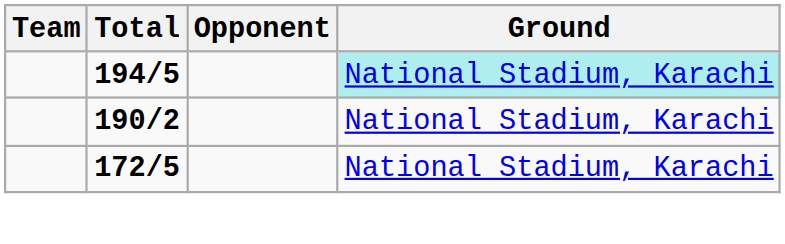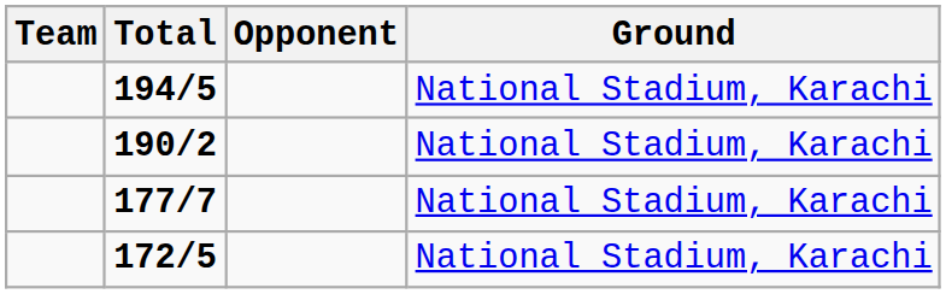194/5 | Ground: paleturquoise background -> no background
+ row: 177/7 | National Stadium, Karachi
